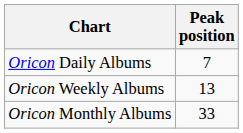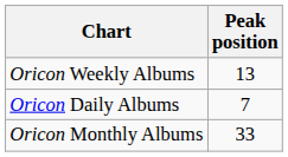rows swapped: Oricon Daily Albums <-> Oricon Weekly Albums
